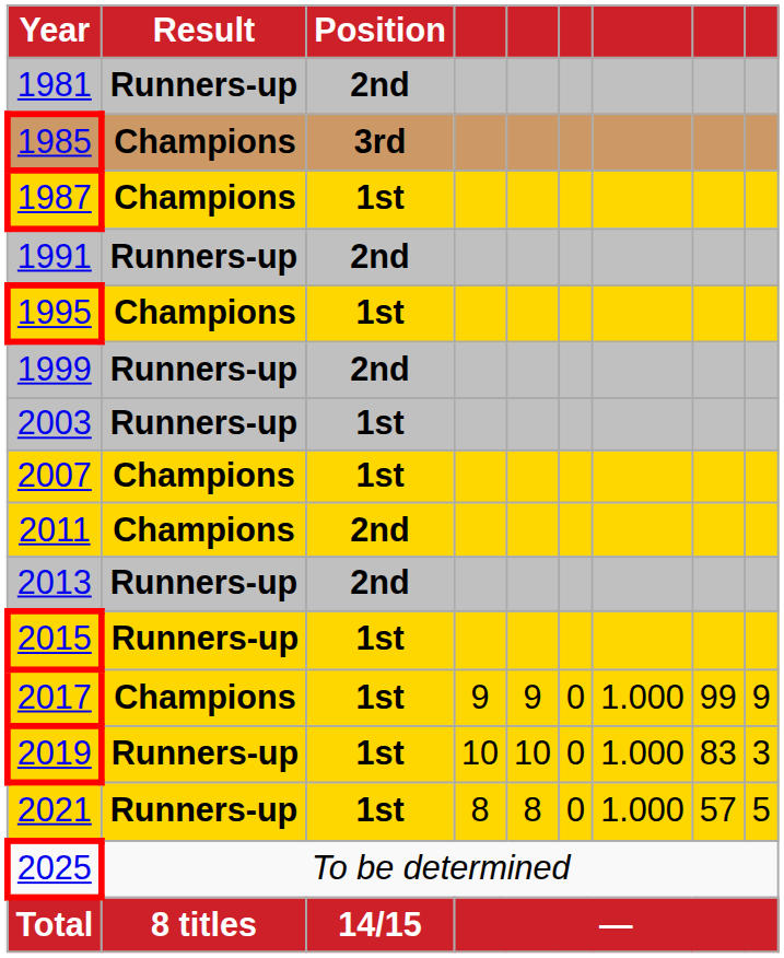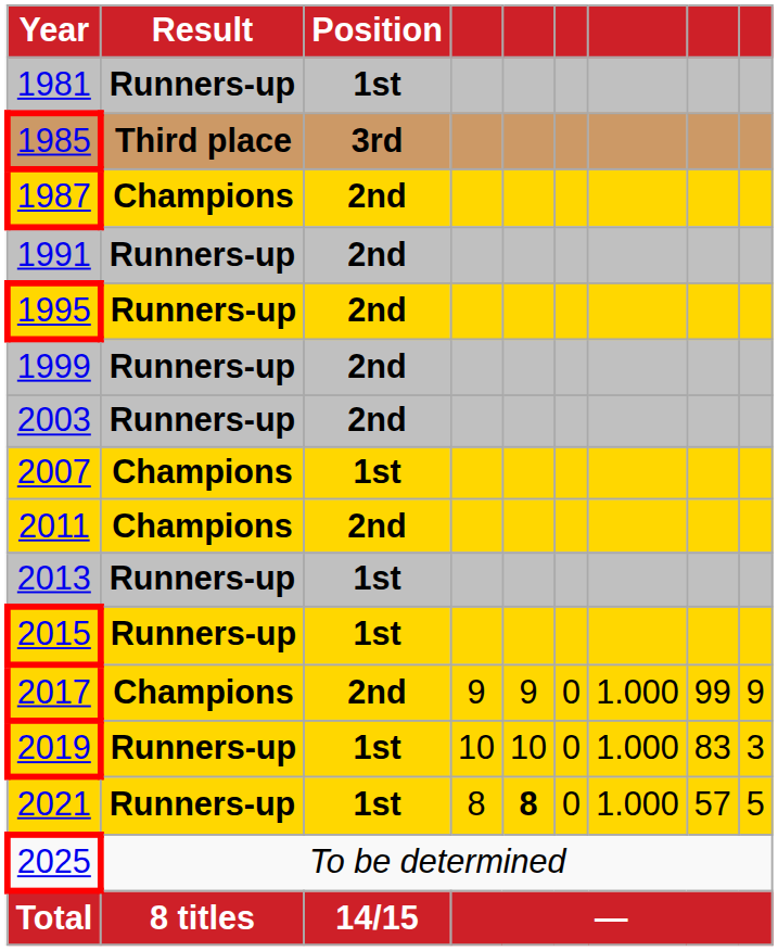1981 | Position: 2nd -> 1st
1985 | Result: Champions -> Third place
1987 | Position: 1st -> 2nd
1995 | Result: Champions -> Runners-up
1995 | Position: 1st -> 2nd
2003 | Position: 1st -> 2nd
2013 | Position: 2nd -> 1st
2017 | Position: 1st -> 2nd
2021 | column 5: normal -> bold
